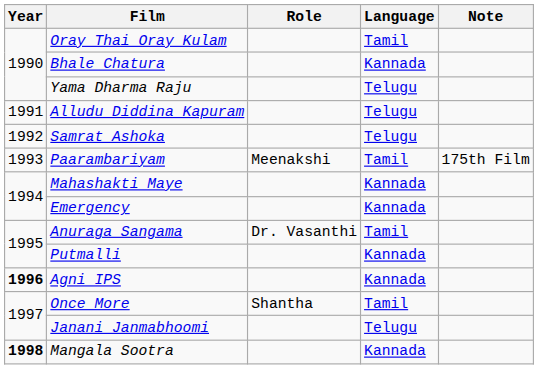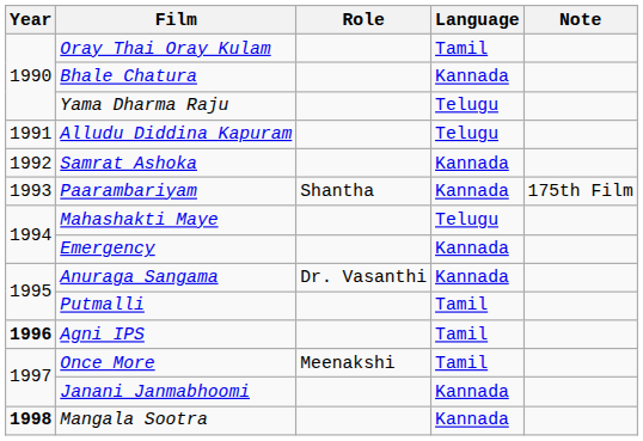Samrat Ashoka | Language: Telugu -> Kannada
Paarambariyam | Role: Meenakshi -> Shantha
Paarambariyam | Language: Tamil -> Kannada
Mahashakti Maye | Language: Kannada -> Telugu
Anuraga Sangama | Language: Tamil -> Kannada
Putmalli | Language: Kannada -> Tamil
Agni IPS | Language: Kannada -> Tamil
Once More | Role: Shantha -> Meenakshi
Janani Janmabhoomi | Language: Telugu -> Kannada
